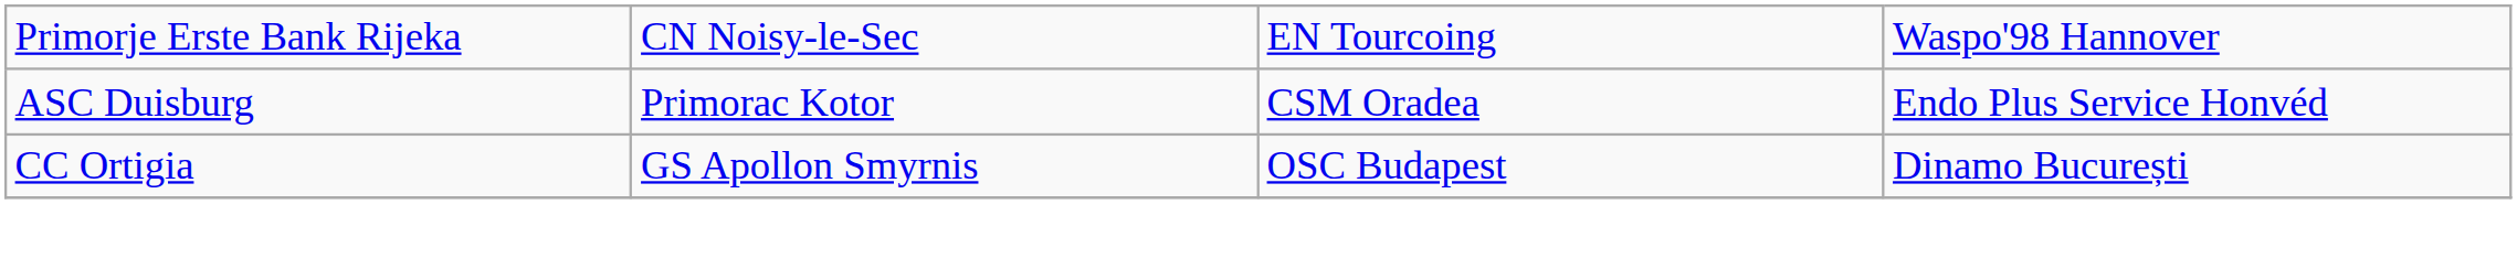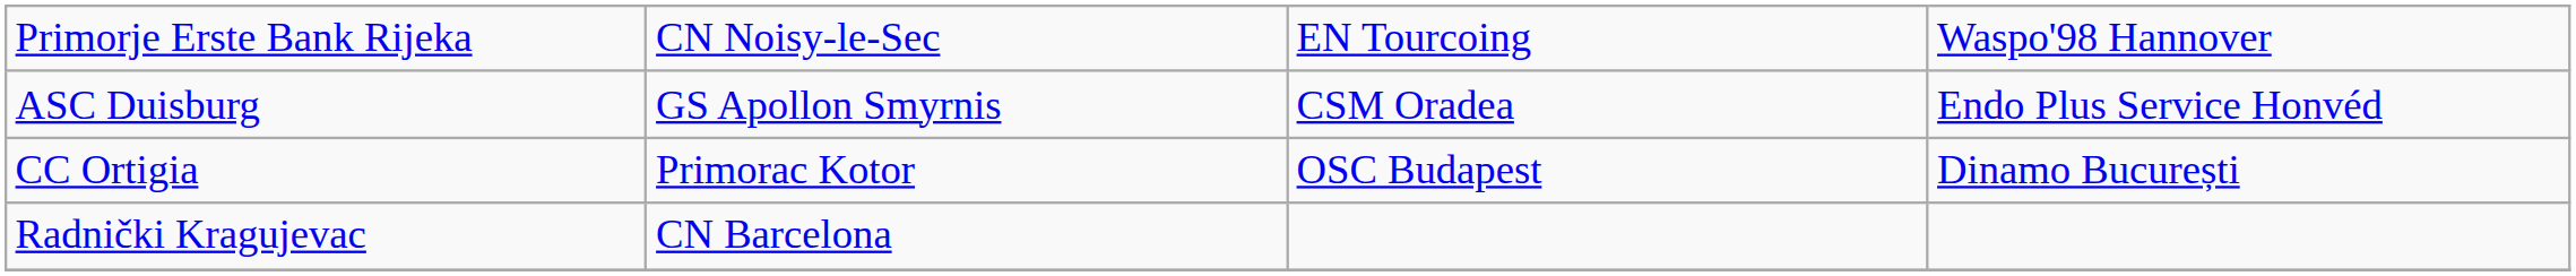ASC Duisburg | column 2: Primorac Kotor -> GS Apollon Smyrnis
CC Ortigia | column 2: GS Apollon Smyrnis -> Primorac Kotor
+ row: Radnički Kragujevac | CN Barcelona
